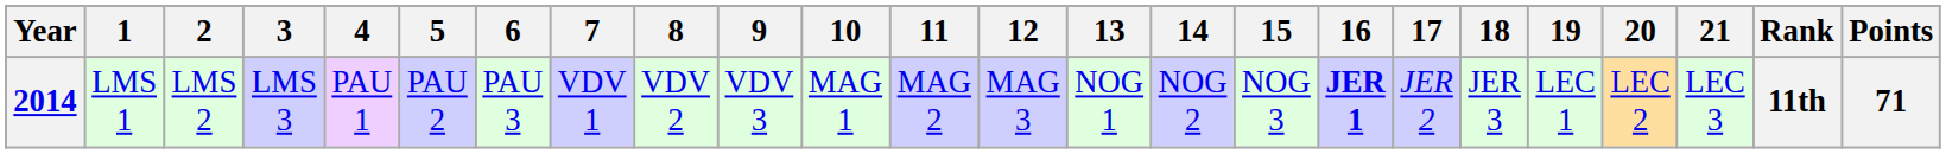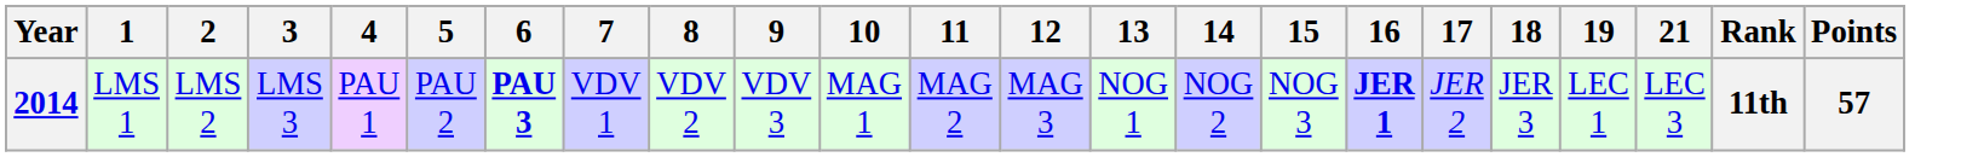- column: 20 | LEC 2
2014 | 6: normal -> bold
2014 | Points: 71 -> 57
